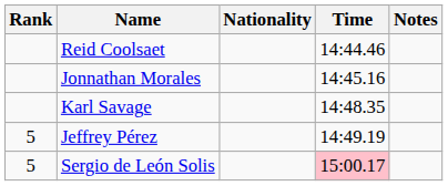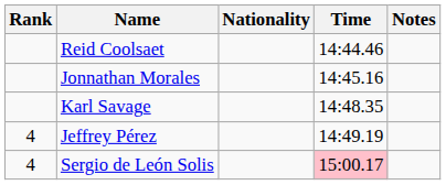Jeffrey Pérez | Rank: 5 -> 4
Sergio de León Solis | Rank: 5 -> 4
